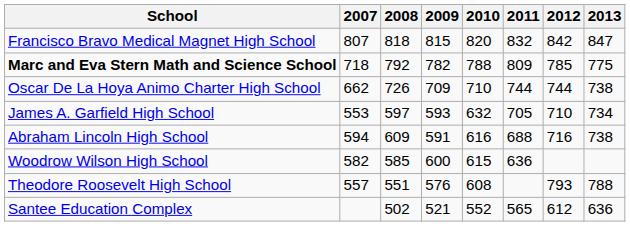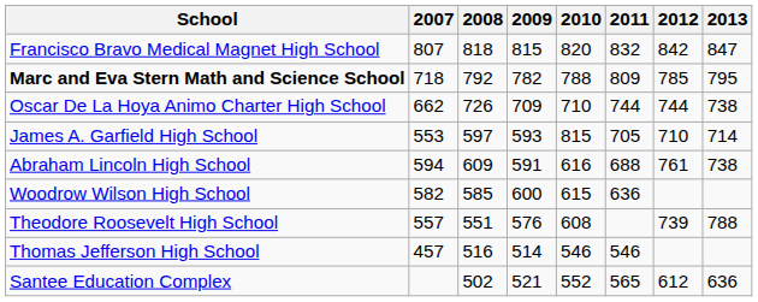Marc and Eva Stern Math and Science School | 2013: 775 -> 795
James A. Garfield High School | 2010: 632 -> 815
James A. Garfield High School | 2013: 734 -> 714
Abraham Lincoln High School | 2012: 716 -> 761
Theodore Roosevelt High School | 2012: 793 -> 739
+ row: Thomas Jefferson High School | 457 | 516 | 514 | 546 | 546
